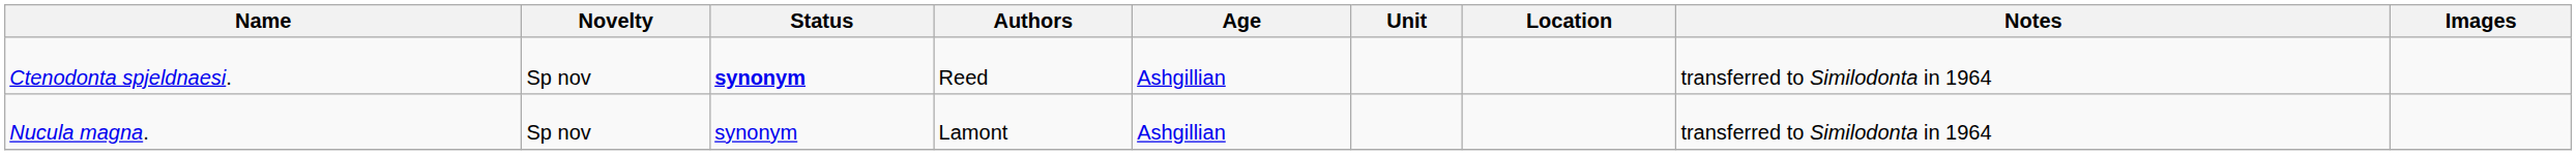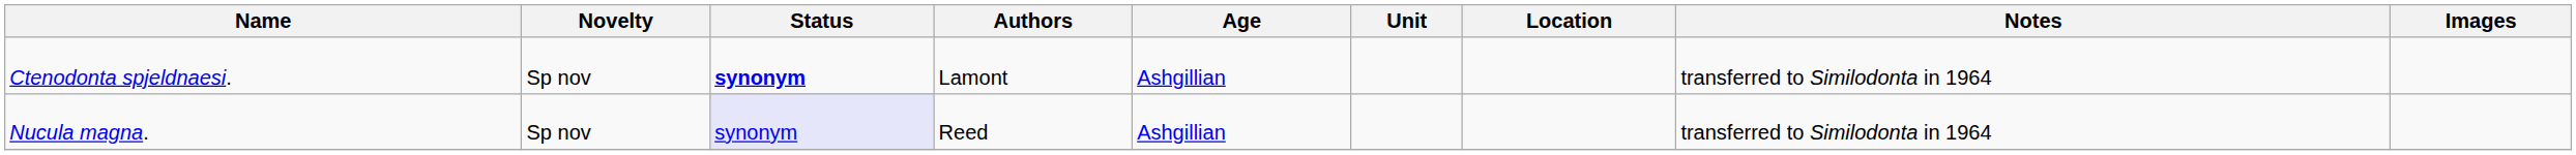Ctenodonta spjeldnaesi. | Authors: Reed -> Lamont
Nucula magna. | Status: no background -> lavender background
Nucula magna. | Authors: Lamont -> Reed
